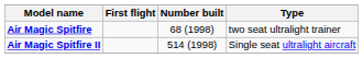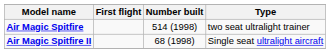Air Magic Spitfire | Number built: 68 (1998) -> 514 (1998)
Air Magic Spitfire II | Number built: 514 (1998) -> 68 (1998)
